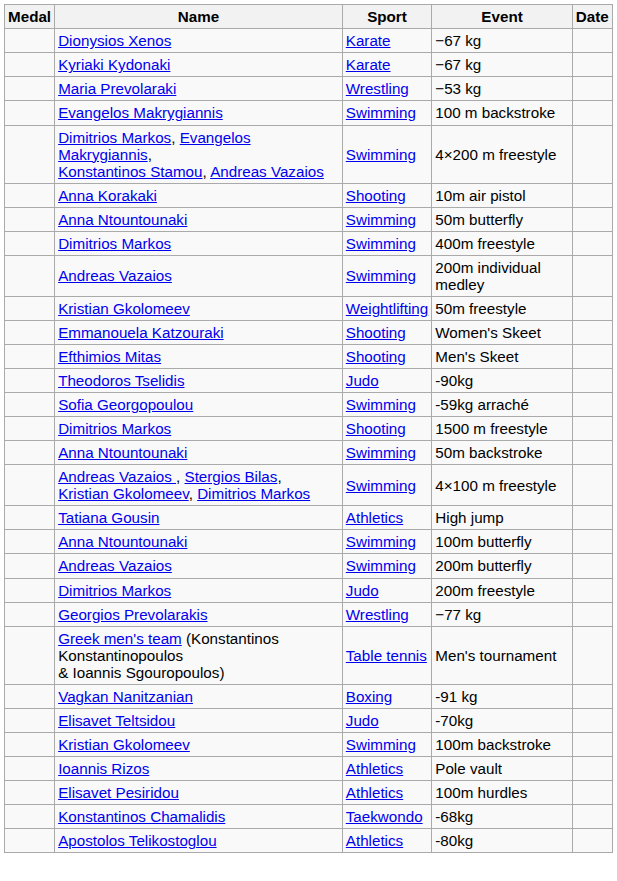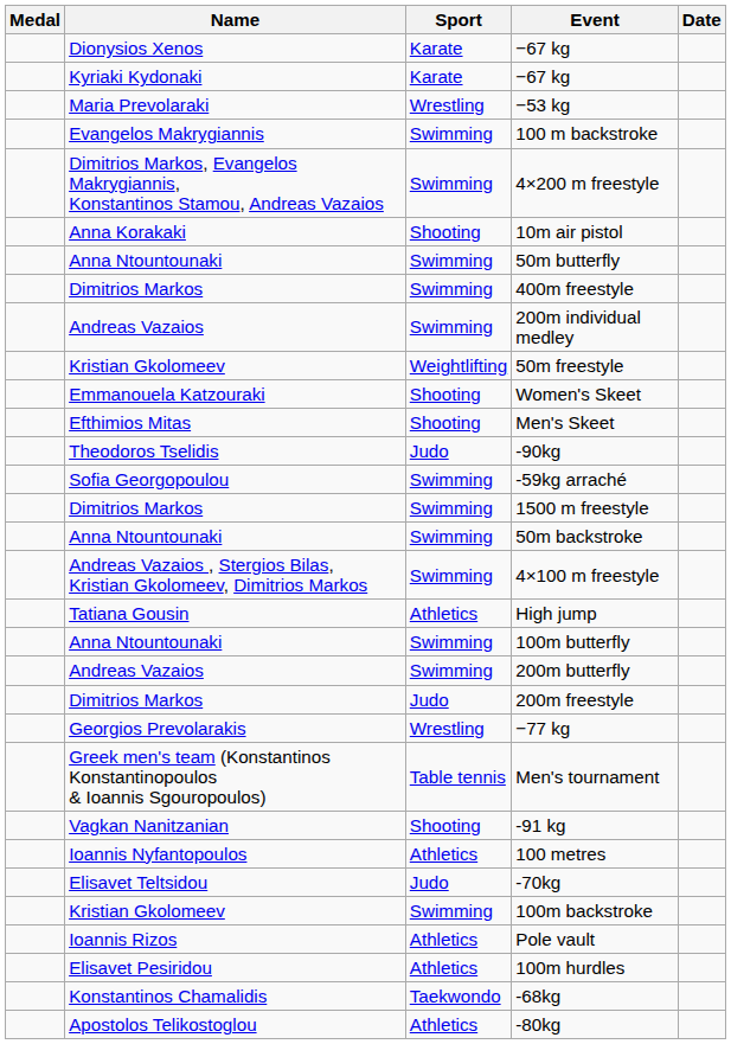1500 m freestyle | Sport: Shooting -> Swimming
-91 kg | Sport: Boxing -> Shooting
+ row: Ioannis Nyfantopoulos | Athletics | 100 metres
